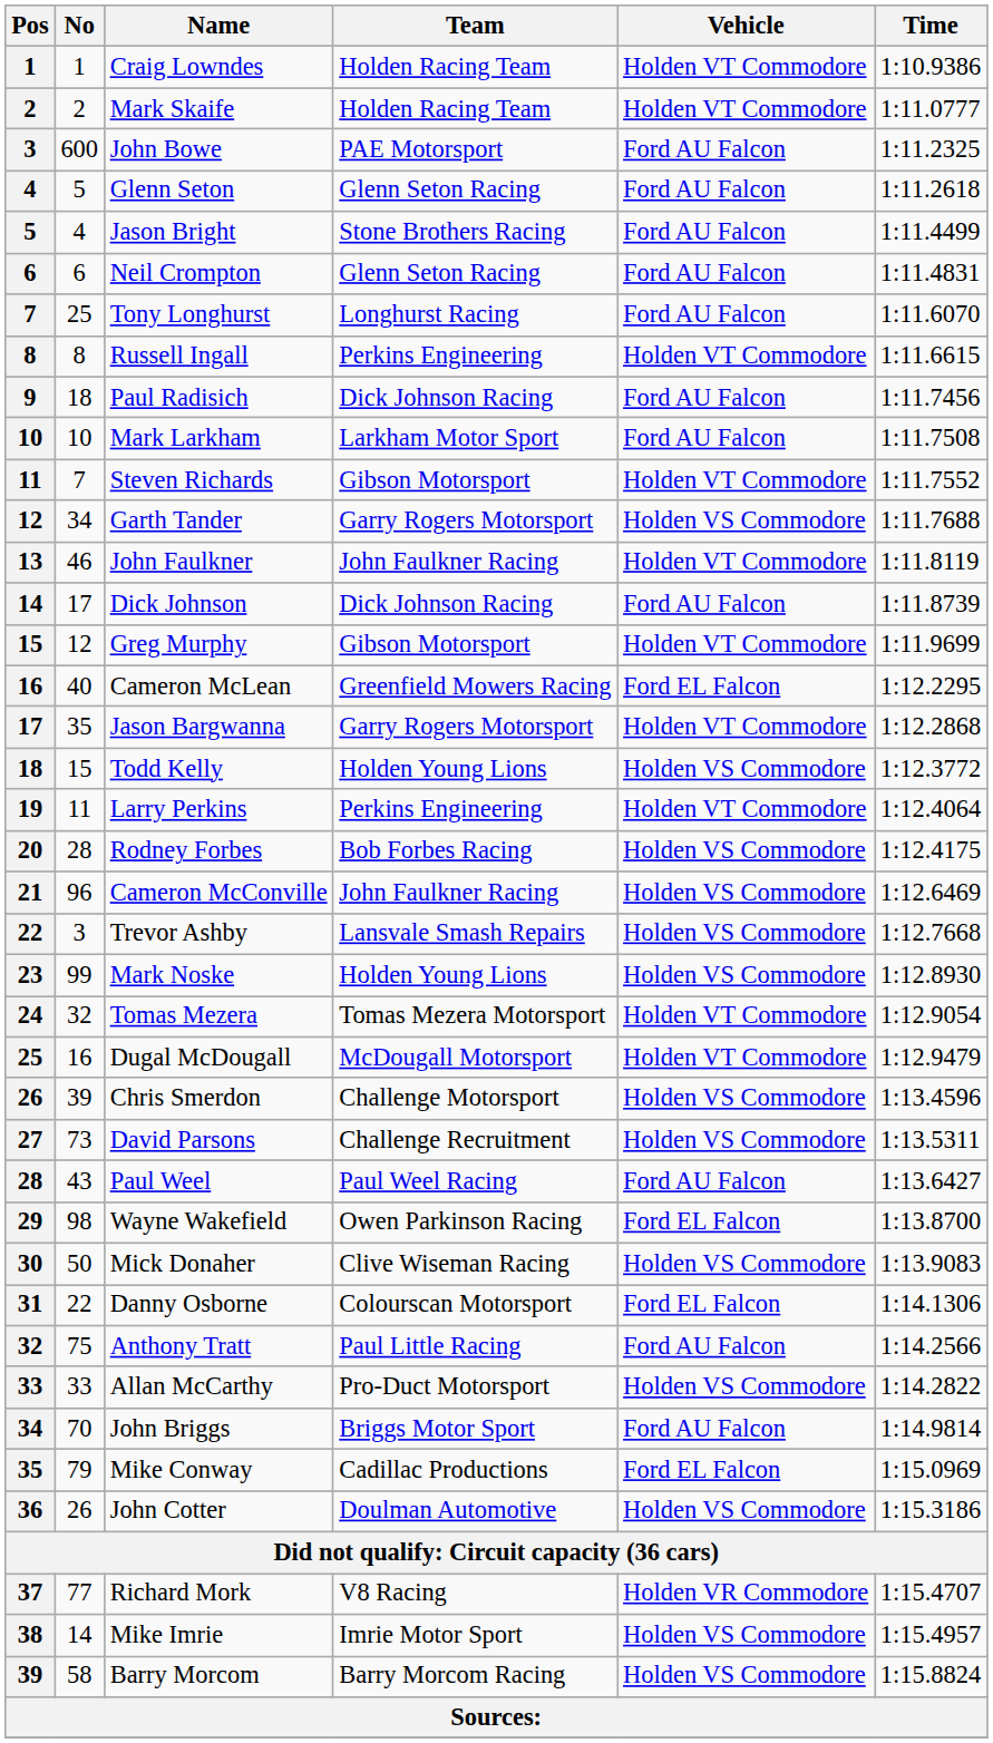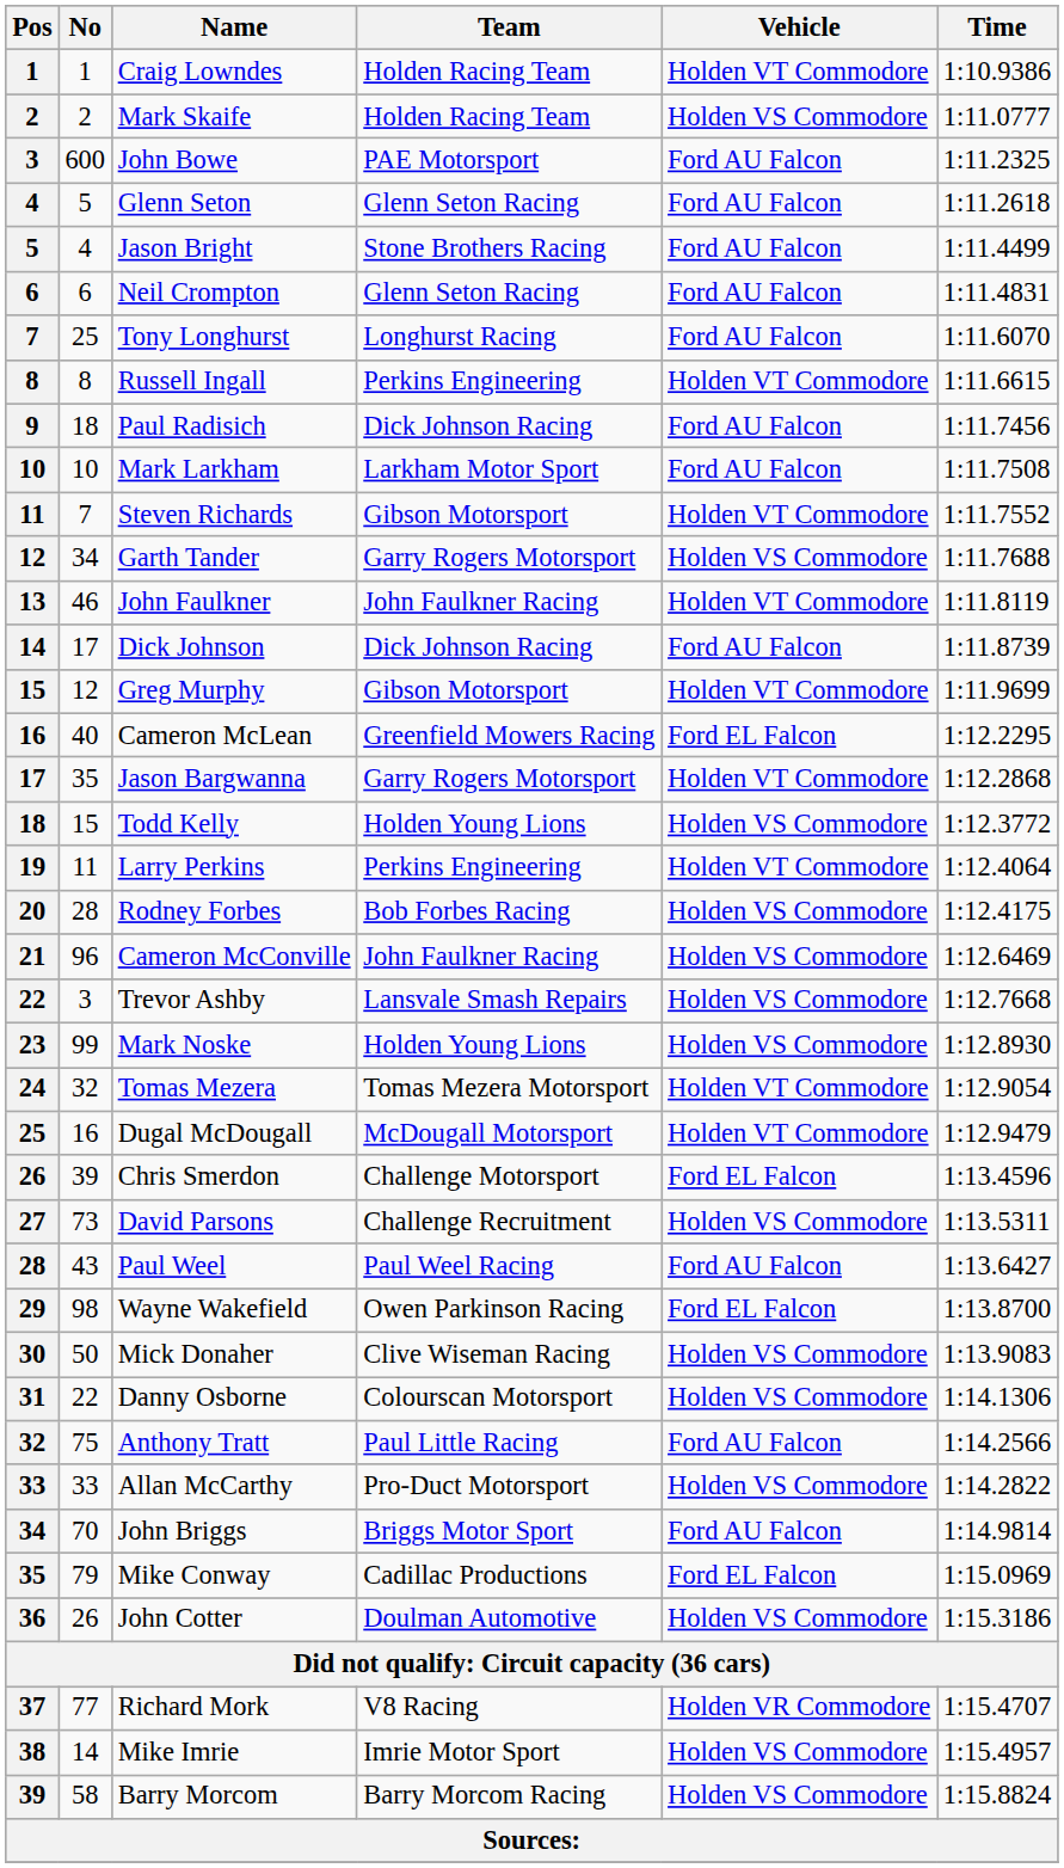Mark Skaife | Vehicle: Holden VT Commodore -> Holden VS Commodore
Chris Smerdon | Vehicle: Holden VS Commodore -> Ford EL Falcon
Danny Osborne | Vehicle: Ford EL Falcon -> Holden VS Commodore
